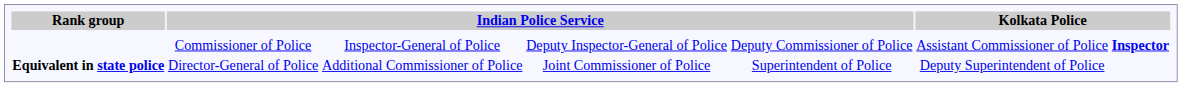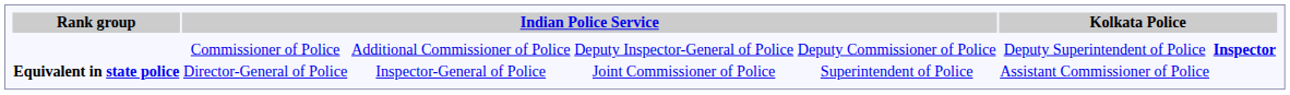Commissioner of Police | column 3: Inspector-General of Police -> Additional Commissioner of Police
Commissioner of Police | column 7: Assistant Commissioner of Police -> Deputy Superintendent of Police
Director-General of Police | column 3: Additional Commissioner of Police -> Inspector-General of Police
Director-General of Police | column 7: Deputy Superintendent of Police -> Assistant Commissioner of Police
